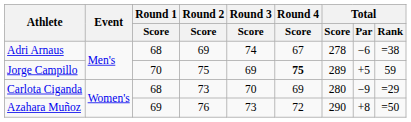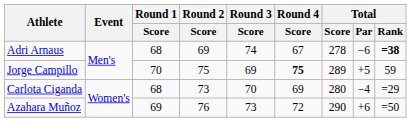Adri Arnaus | Total / Rank: normal -> bold
Carlota Ciganda | Total / Par: −9 -> −4
Azahara Muñoz | Total / Par: +8 -> +6
